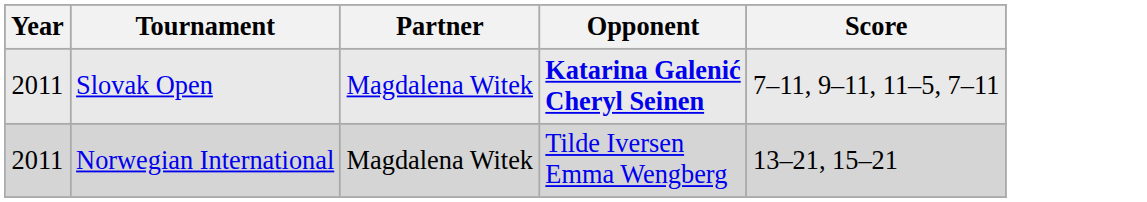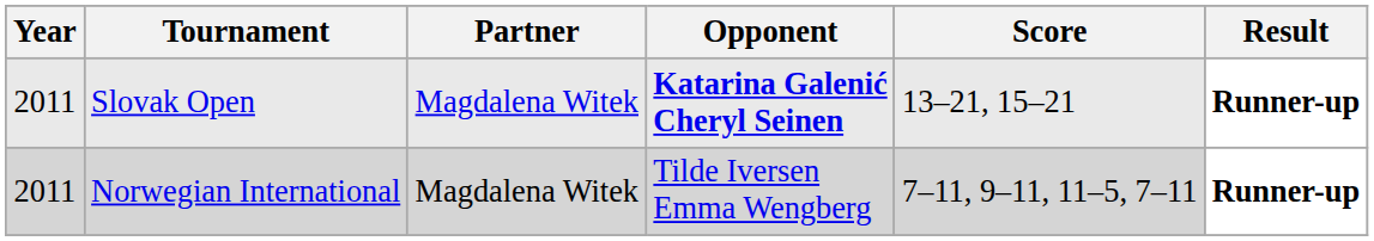+ column: Result | Runner-up | Runner-up
Slovak Open | Score: 7–11, 9–11, 11–5, 7–11 -> 13–21, 15–21
Norwegian International | Score: 13–21, 15–21 -> 7–11, 9–11, 11–5, 7–11
